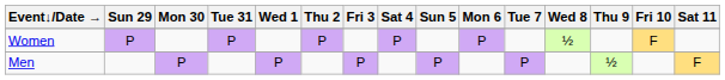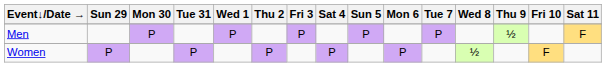rows swapped: Men <-> Women
